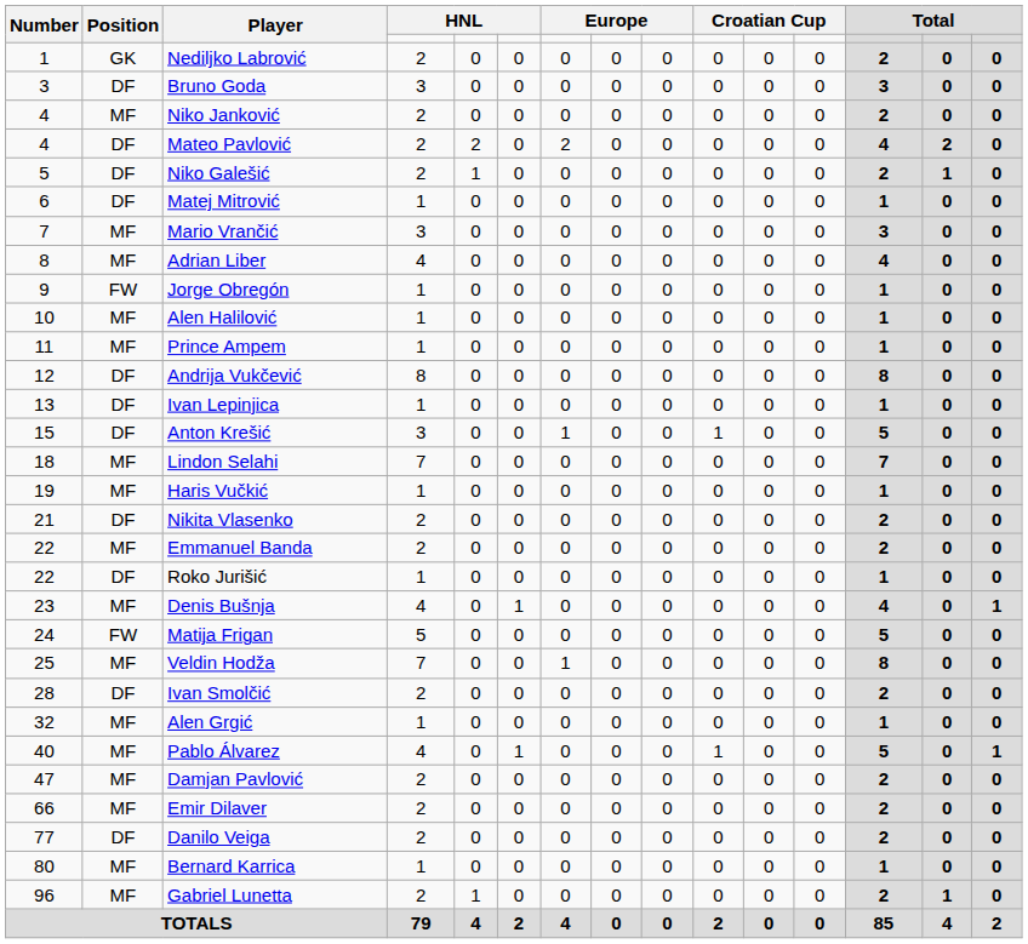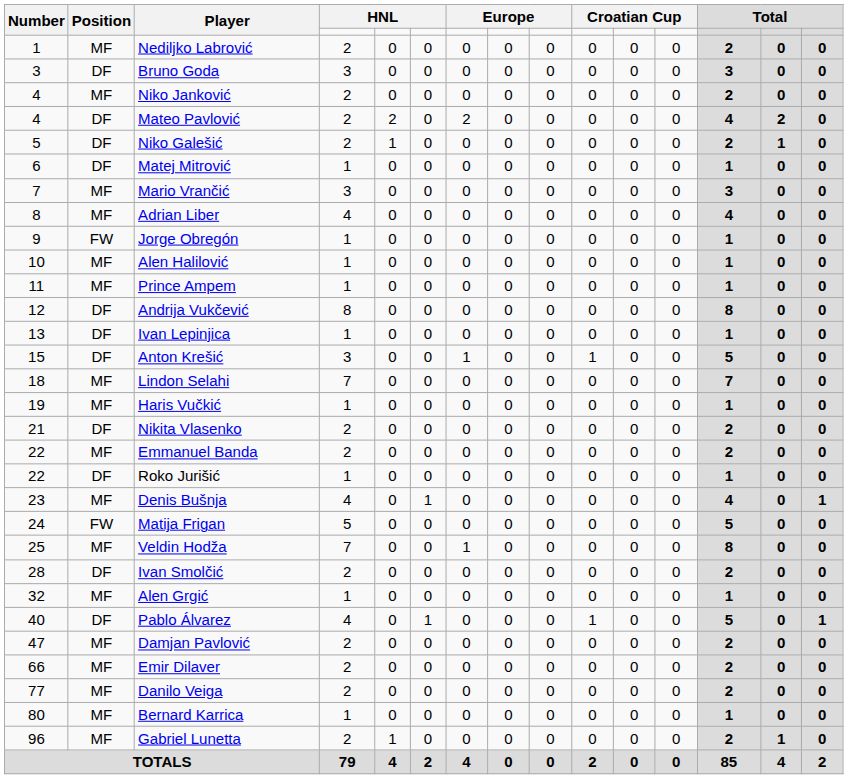Nediljko Labrović | Position: GK -> MF
Pablo Álvarez | Position: MF -> DF
Danilo Veiga | Position: DF -> MF
